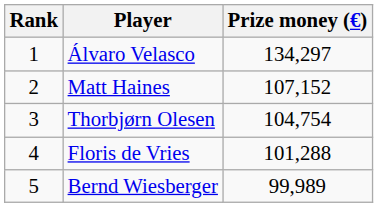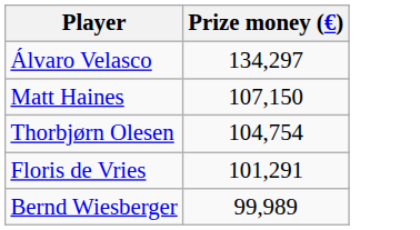- column: Rank | 1 | 2 | 3 | 4 | 5
Matt Haines | Prize money (€): 107,152 -> 107,150
Floris de Vries | Prize money (€): 101,288 -> 101,291
